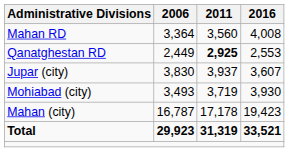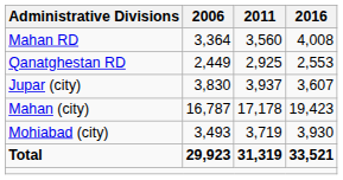Qanatghestan RD | 2011: bold -> normal
rows swapped: Mahan (city) <-> Mohiabad (city)
